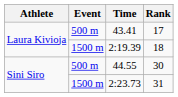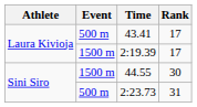2:19.39 | Rank: 18 -> 17
44.55 | Event: 500 m -> 1500 m
2:23.73 | Event: 1500 m -> 500 m
